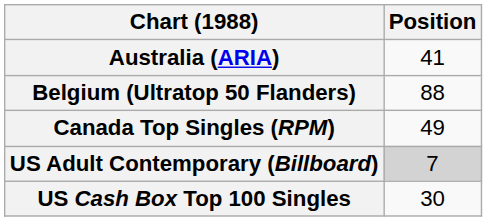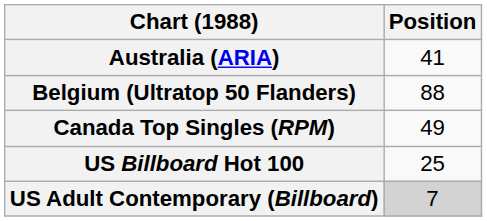+ row: US Billboard Hot 100 | 25
- row: US Cash Box Top 100 Singles | 30
